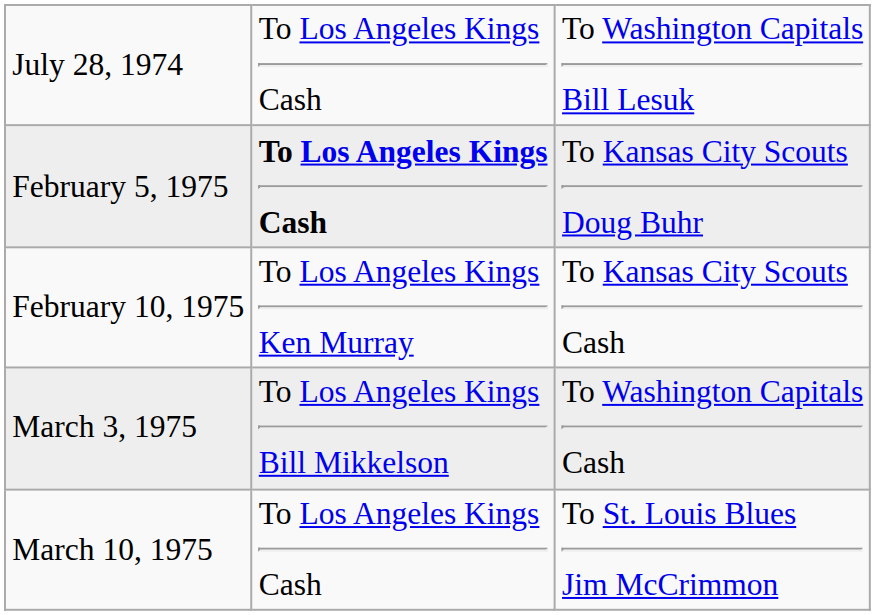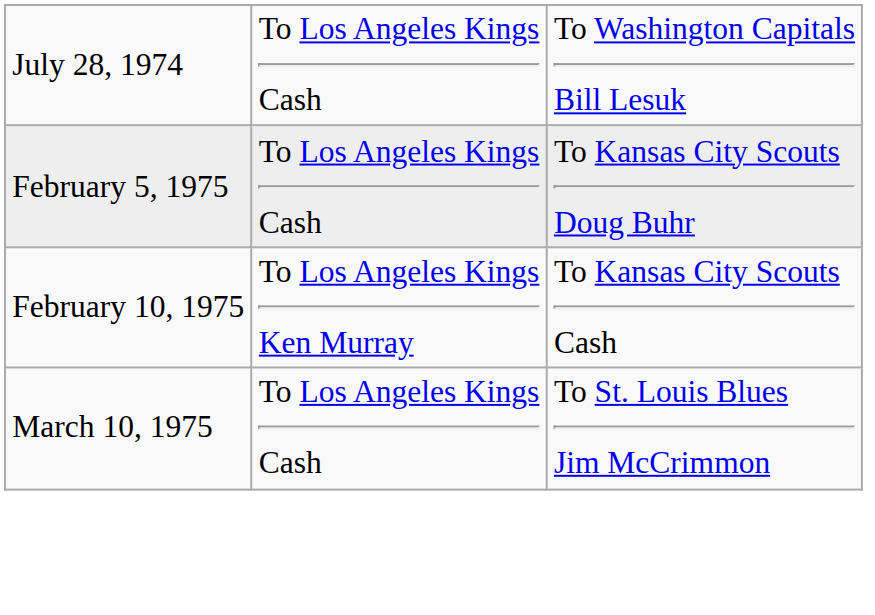February 5, 1975 | column 2: bold -> normal
- row: March 3, 1975 | To Los Angeles Kings Bill Mikkelson | To Washington Capitals Cash
